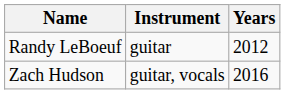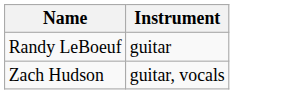- column: Years | 2012 | 2016
